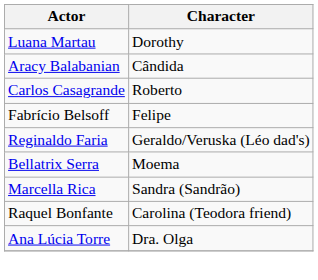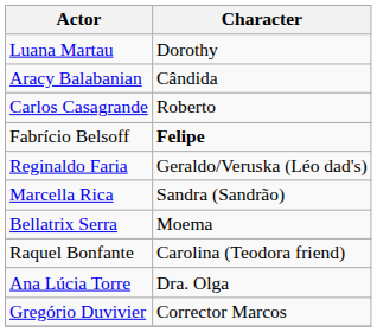Fabrício Belsoff | Character: normal -> bold
rows swapped: Marcella Rica <-> Bellatrix Serra
+ row: Gregório Duvivier | Corrector Marcos
